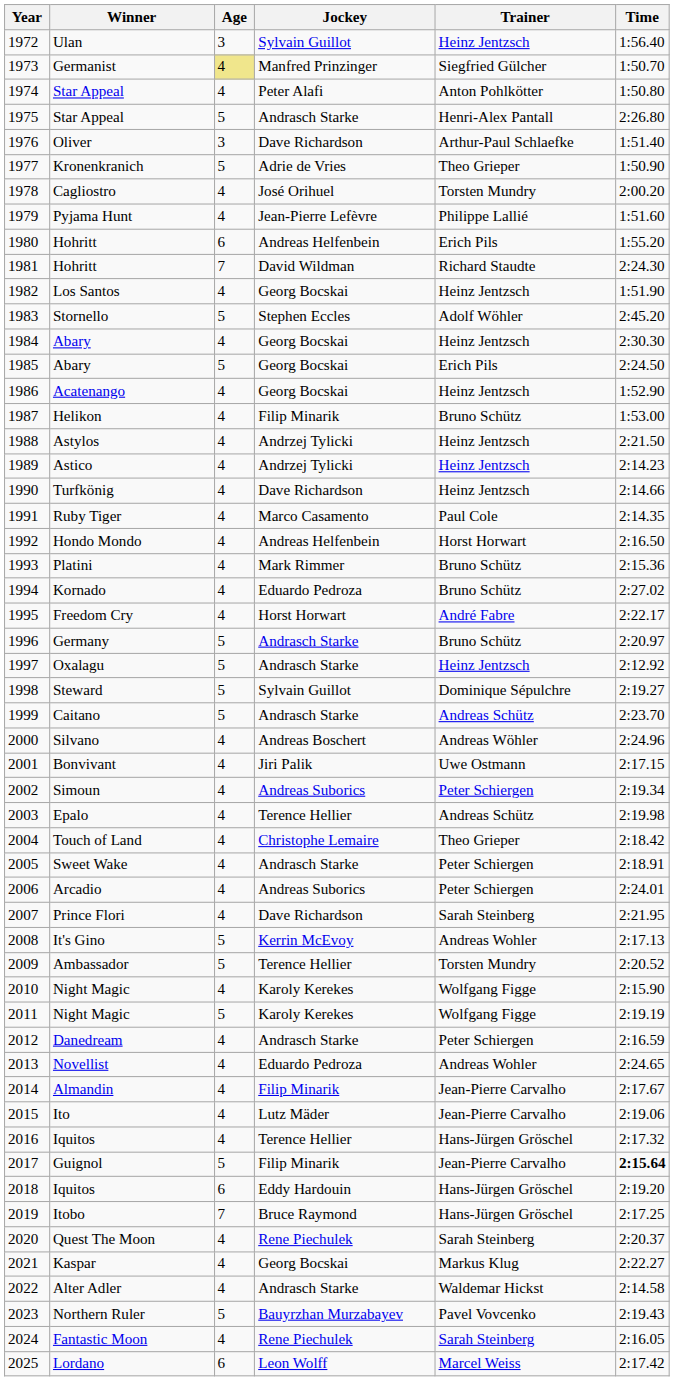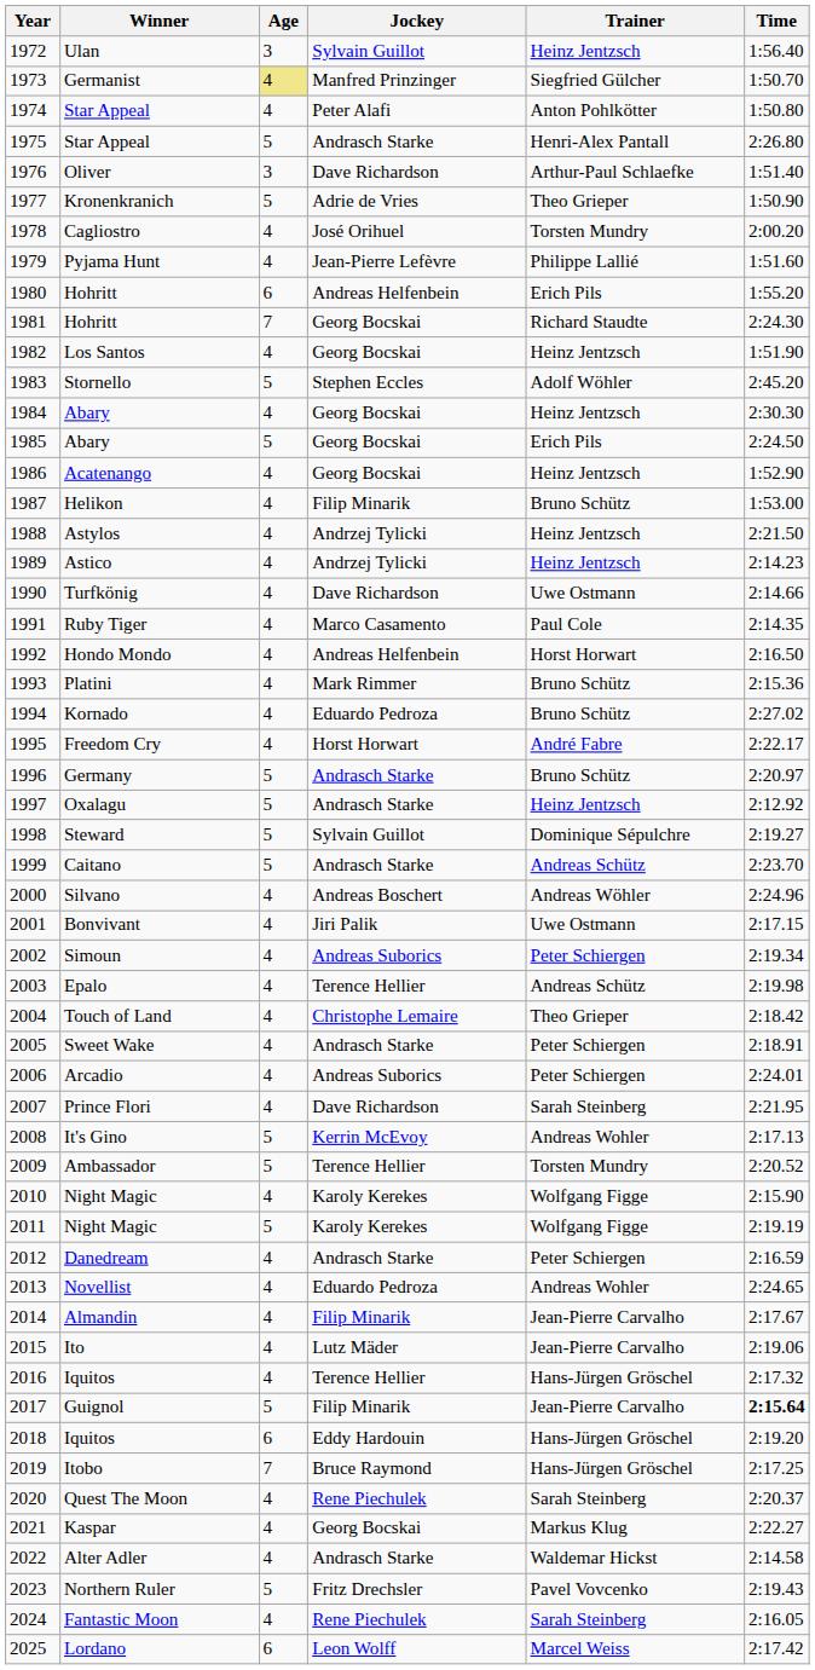1981 / Hohritt | Jockey: David Wildman -> Georg Bocskai
Turfkönig | Trainer: Heinz Jentzsch -> Uwe Ostmann
Northern Ruler | Jockey: Bauyrzhan Murzabayev -> Fritz Drechsler
